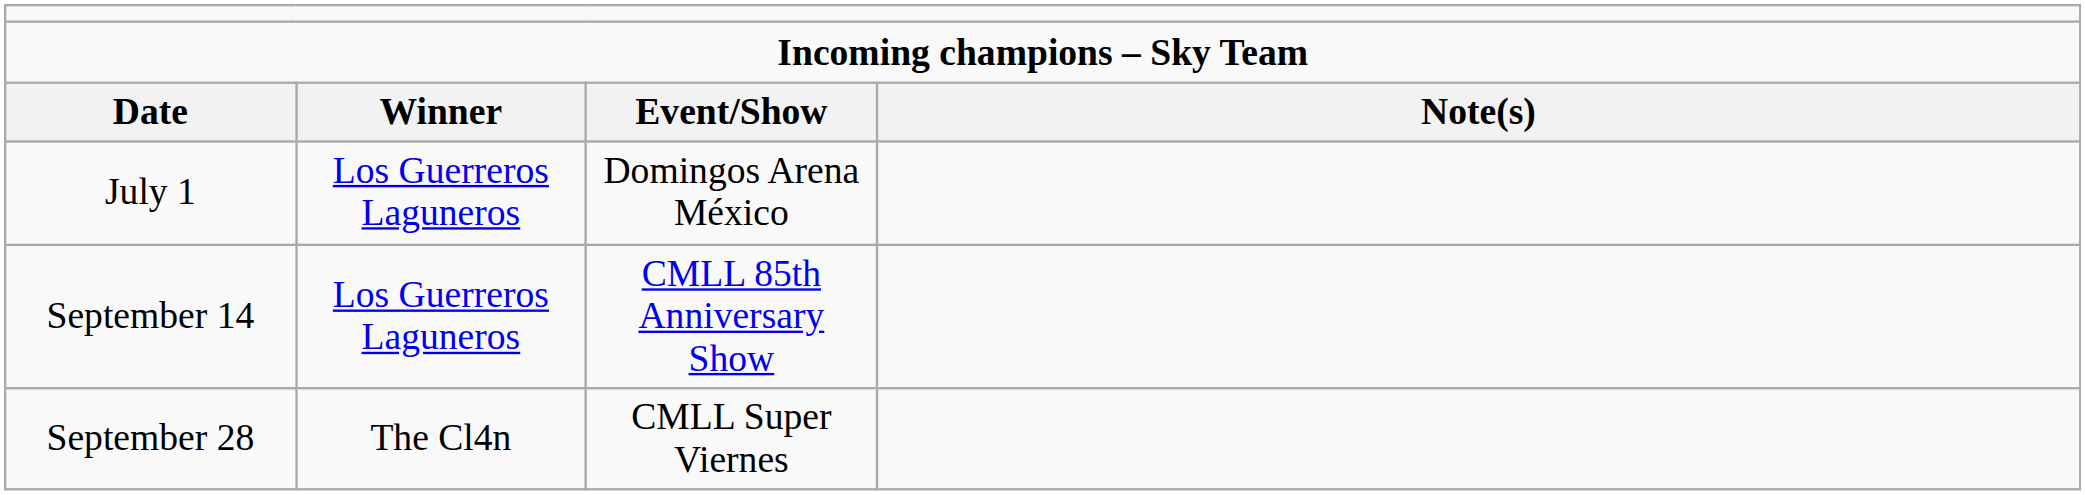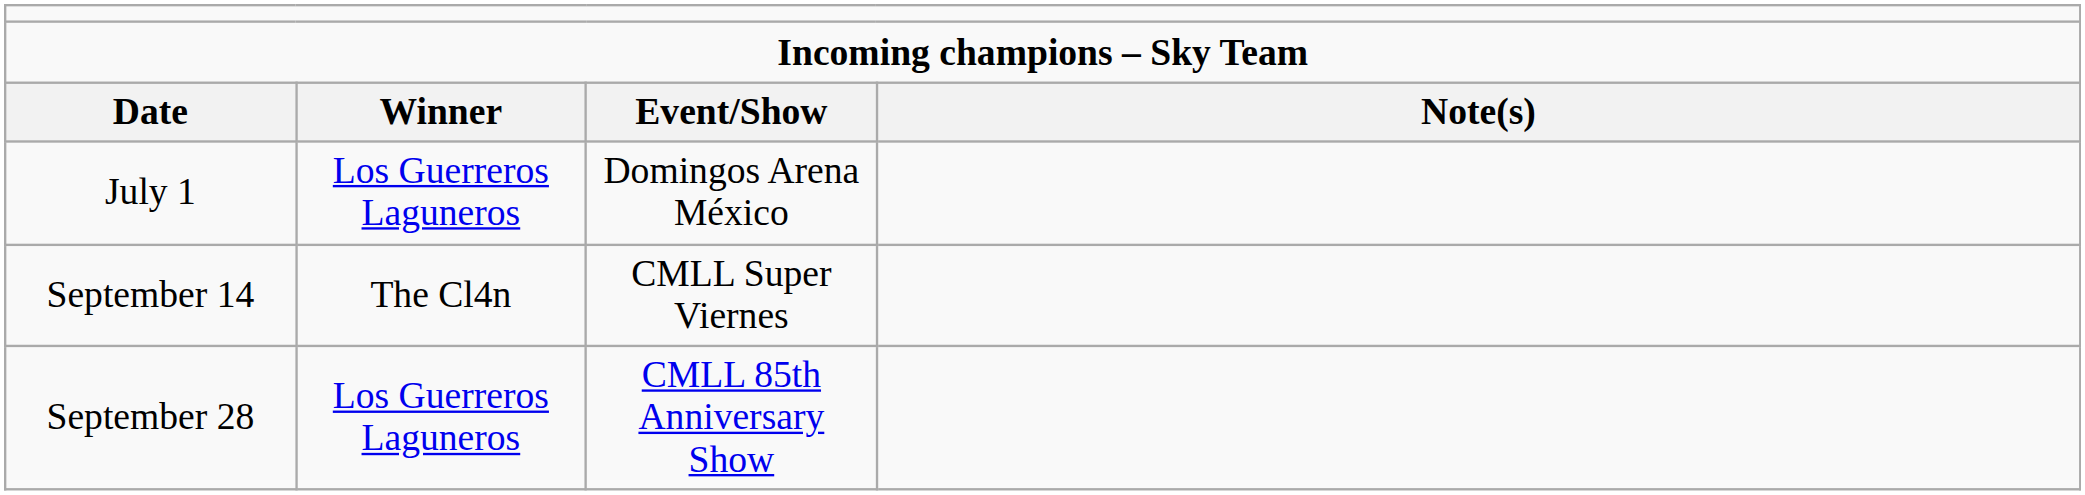September 14 | column 2: Los Guerreros Laguneros -> The Cl4n
September 14 | column 3: CMLL 85th Anniversary Show -> CMLL Super Viernes
September 28 | column 2: The Cl4n -> Los Guerreros Laguneros
September 28 | column 3: CMLL Super Viernes -> CMLL 85th Anniversary Show
